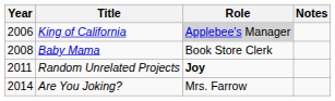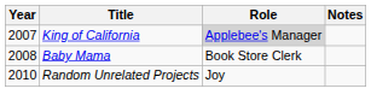King of California | Year: 2006 -> 2007
Random Unrelated Projects | Year: 2011 -> 2010
Random Unrelated Projects | Role: bold -> normal
- row: 2014 | Are You Joking? | Mrs. Farrow
